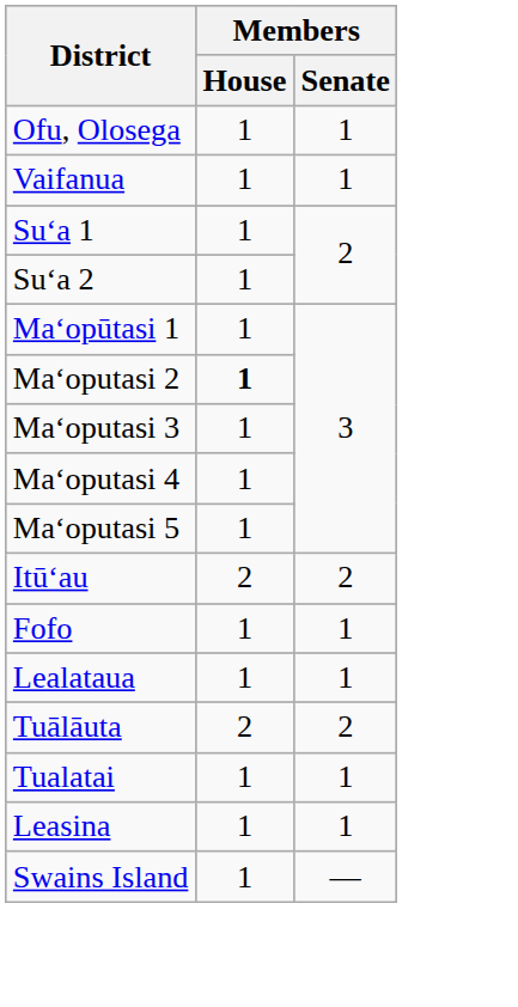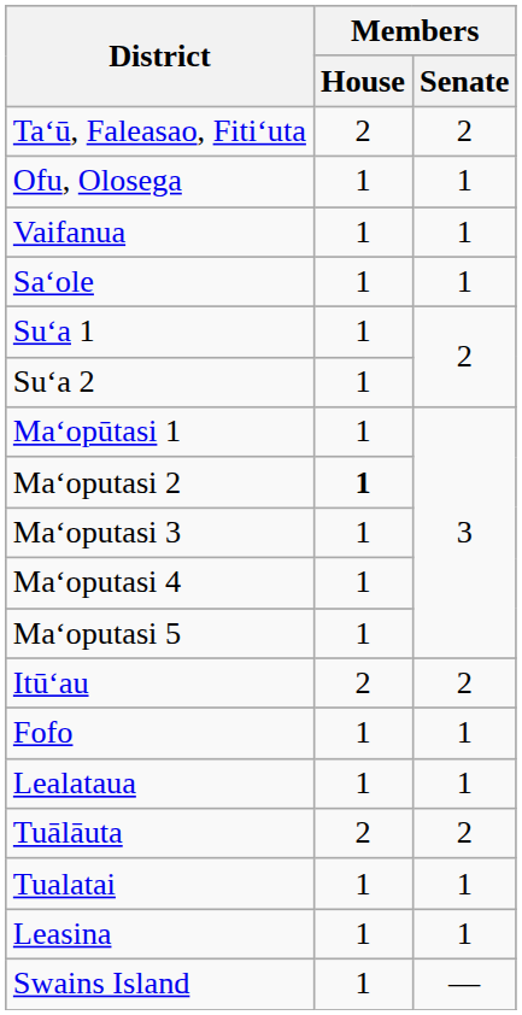+ row: Taʻū, Faleasao, Fitiʻuta | 2 | 2
+ row: Saʻole | 1 | 1
